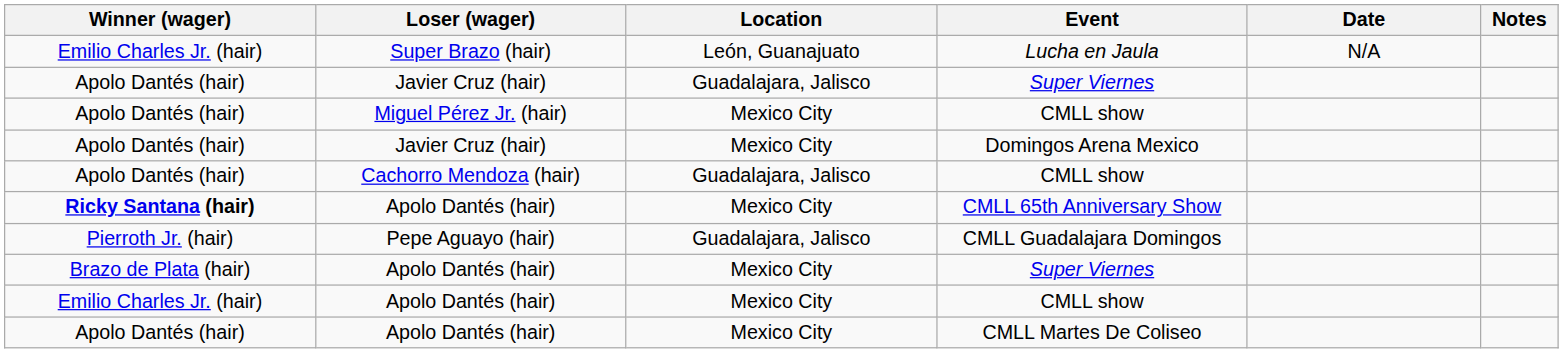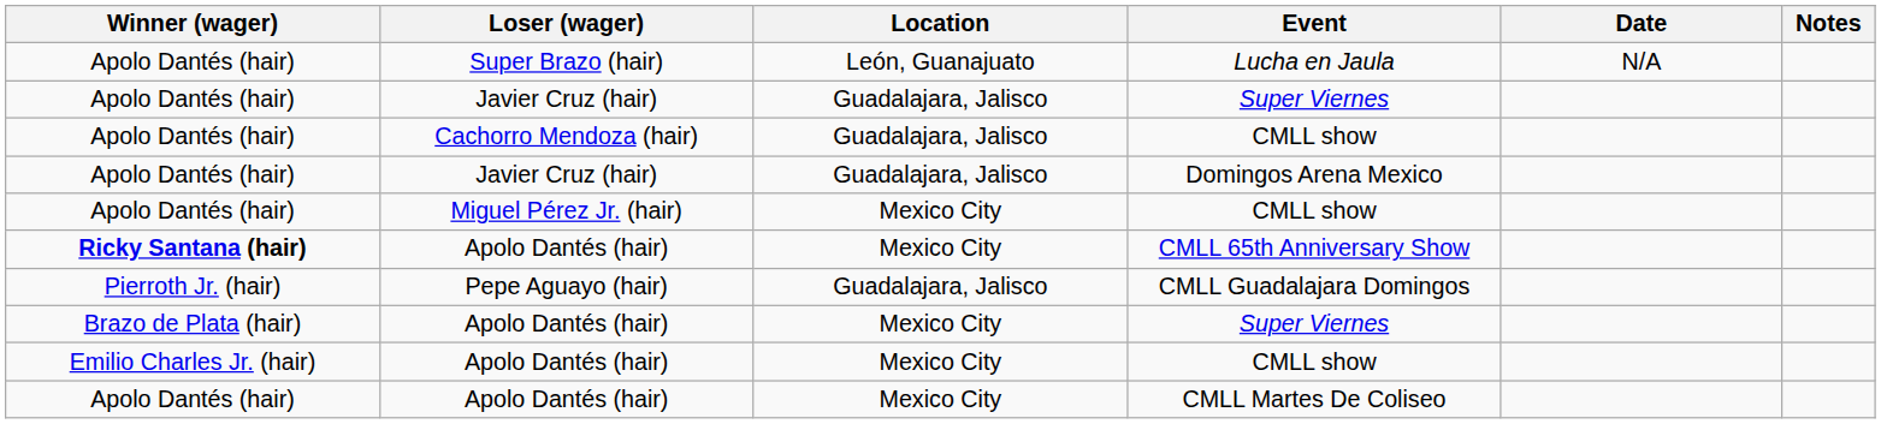Lucha en Jaula | Winner (wager): Emilio Charles Jr. (hair) -> Apolo Dantés (hair)
rows swapped: Cachorro Mendoza (hair) / CMLL show <-> Miguel Pérez Jr. (hair) / CMLL show
Domingos Arena Mexico | Location: Mexico City -> Guadalajara, Jalisco
